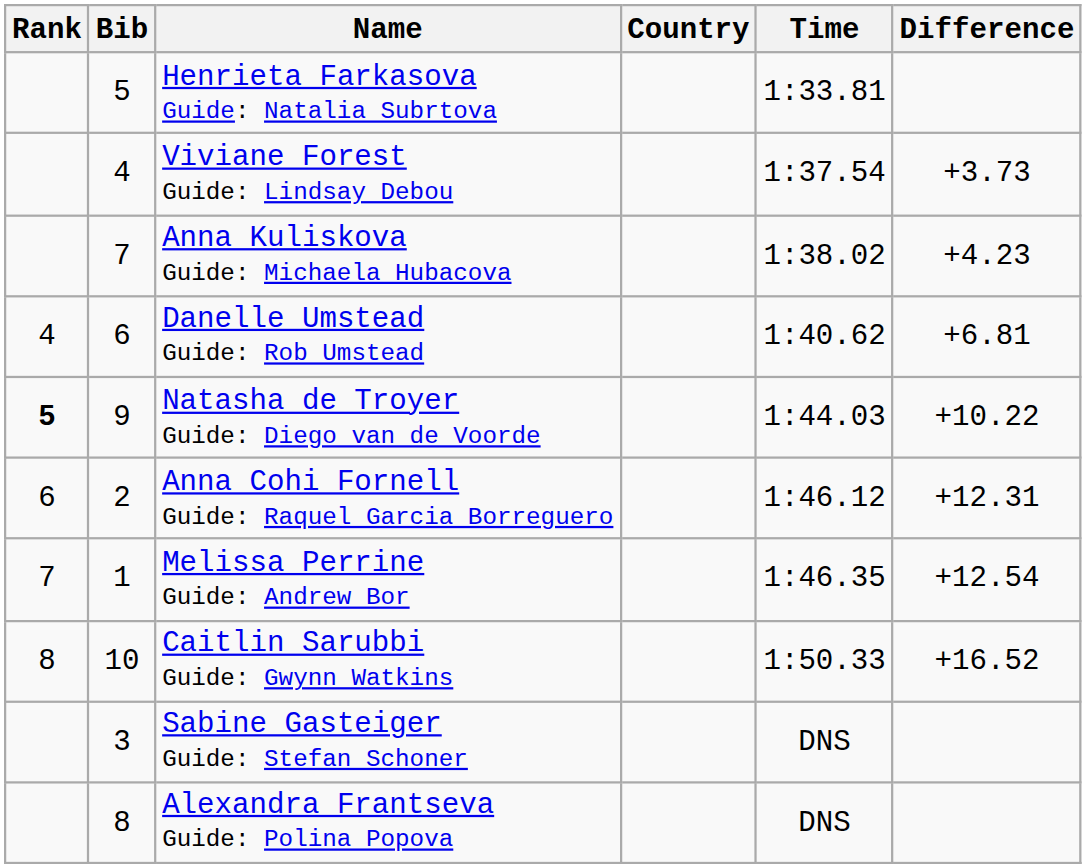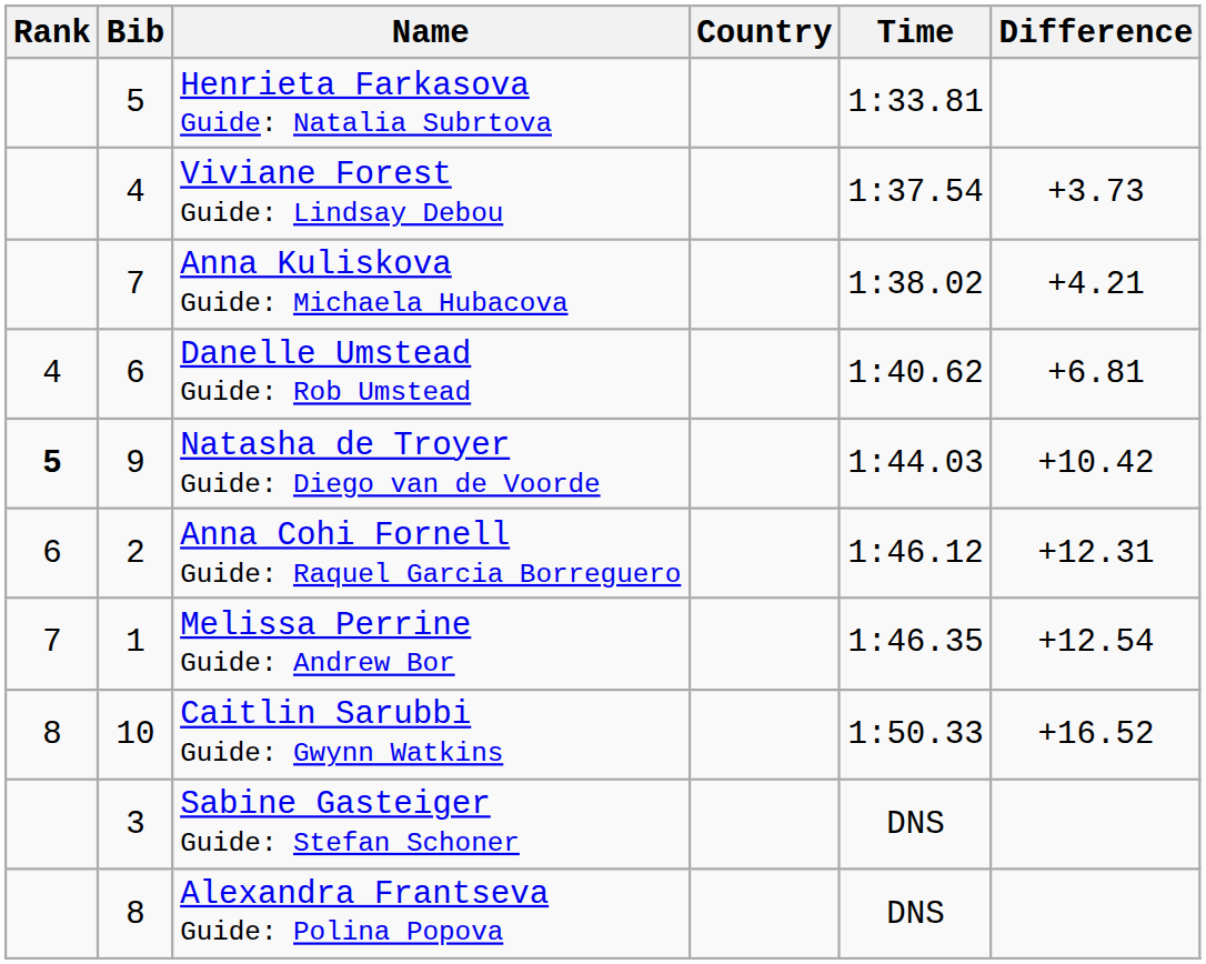Anna Kuliskova Guide: Michaela Hubacova | Difference: +4.23 -> +4.21
Natasha de Troyer Guide: Diego van de Voorde | Difference: +10.22 -> +10.42
